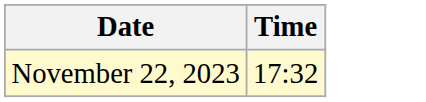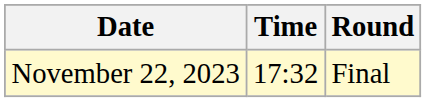+ column: Round | Final
